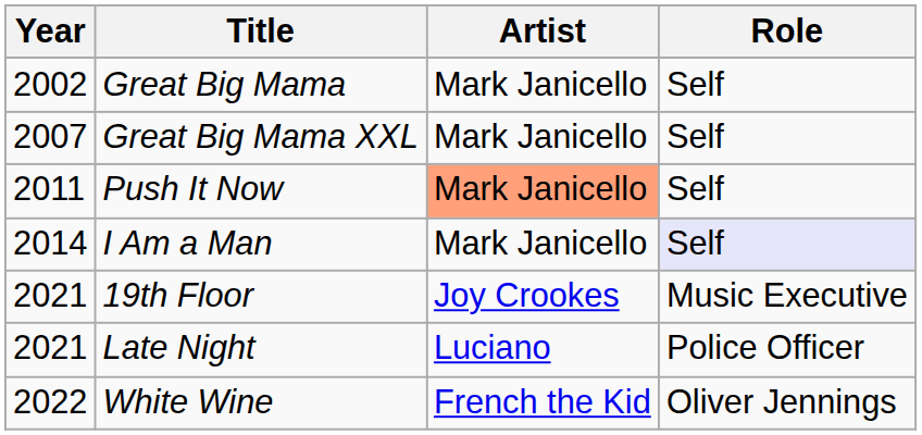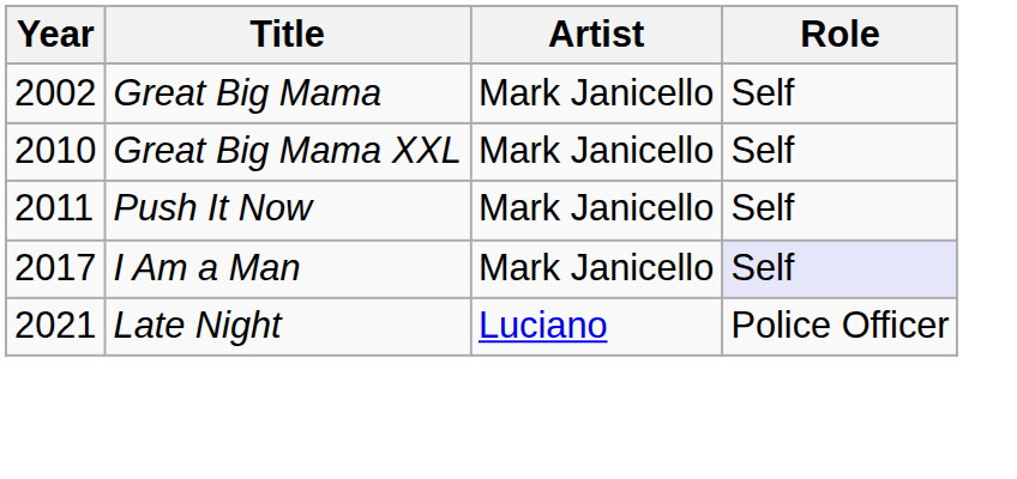Great Big Mama XXL | Year: 2007 -> 2010
Push It Now | Artist: lightsalmon background -> no background
I Am a Man | Year: 2014 -> 2017
- row: 2021 | 19th Floor | Joy Crookes | Music Executive
- row: 2022 | White Wine | French the Kid | Oliver Jennings
